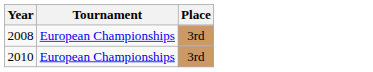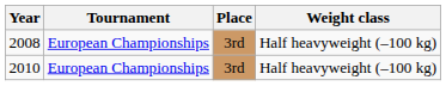+ column: Weight class | Half heavyweight (–100 kg) | Half heavyweight (–100 kg)
